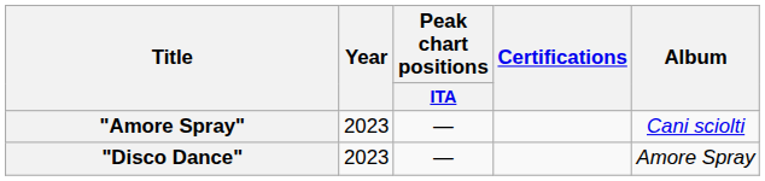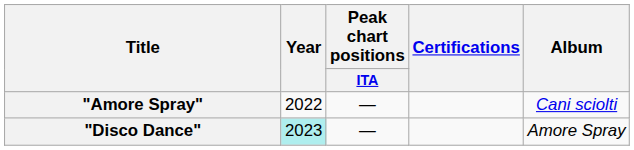"Amore Spray" | Year: 2023 -> 2022
"Disco Dance" | Year: no background -> paleturquoise background
